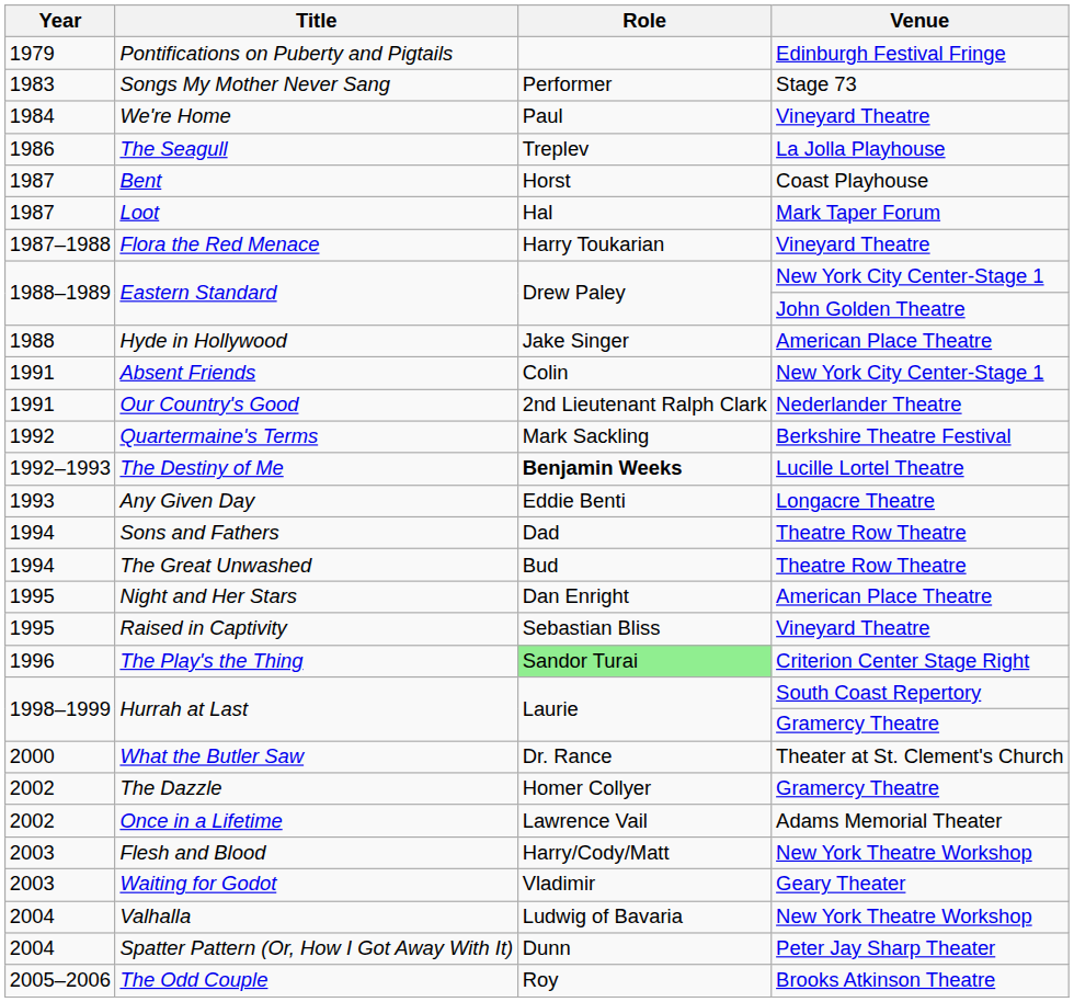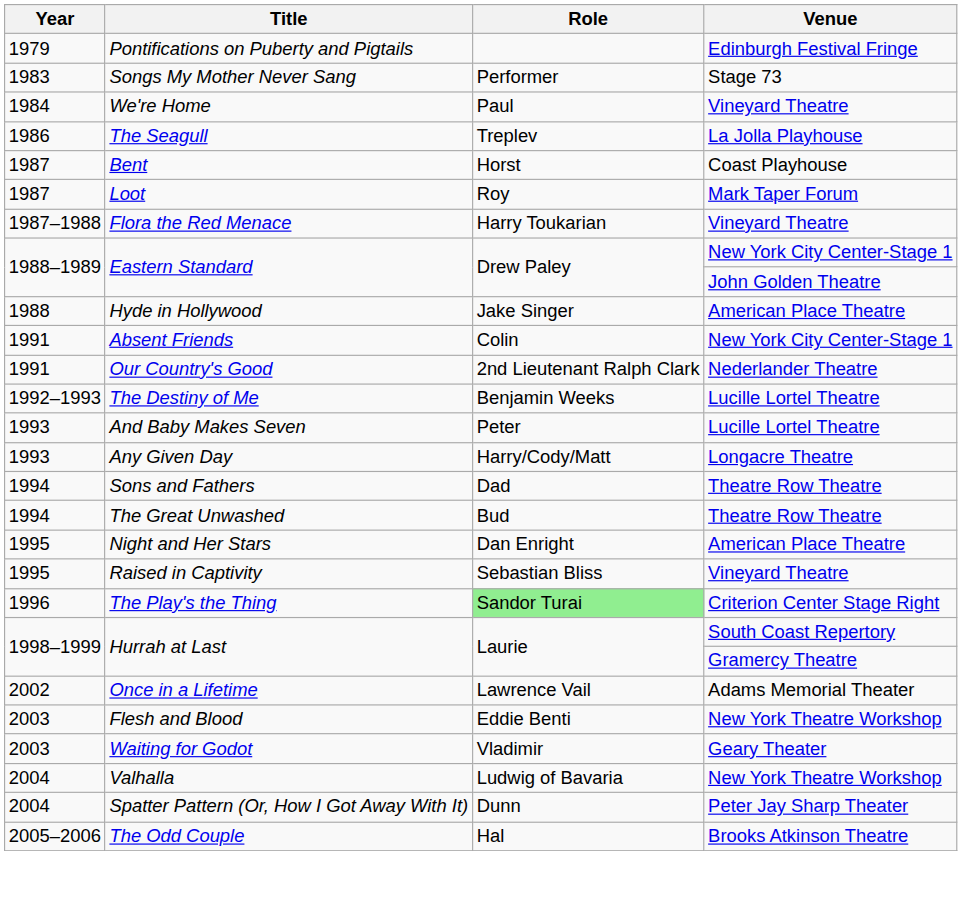Loot | Role: Hal -> Roy
- row: 1992 | Quartermaine's Terms | Mark Sackling | Berkshire Theatre Festival
The Destiny of Me | Role: bold -> normal
+ row: 1993 | And Baby Makes Seven | Peter | Lucille Lortel Theatre
Any Given Day | Role: Eddie Benti -> Harry/Cody/Matt
- row: 2000 | What the Butler Saw | Dr. Rance | Theater at St. Clement's Church
- row: 2002 | The Dazzle | Homer Collyer | Gramercy Theatre
Flesh and Blood | Role: Harry/Cody/Matt -> Eddie Benti
The Odd Couple | Role: Roy -> Hal
